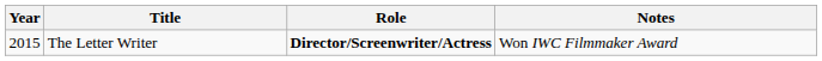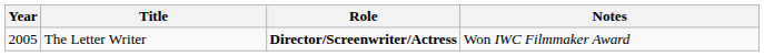The Letter Writer | Year: 2015 -> 2005
